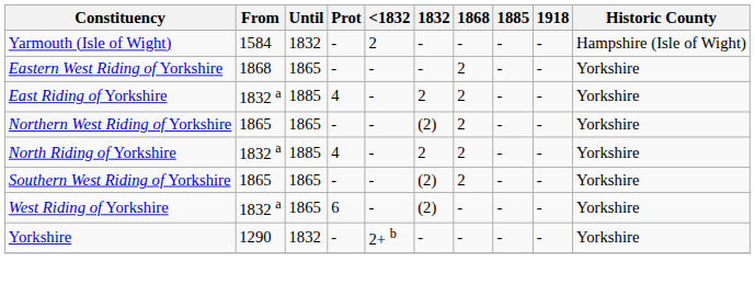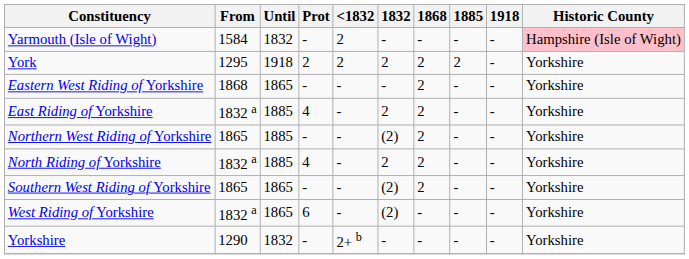Yarmouth (Isle of Wight) | Historic County: no background -> pink background
+ row: York | 1295 | 1918 | 2 | 2 | 2 | 2 | 2 | - | Yorkshire
Northern West Riding of Yorkshire | Until: 1865 -> 1885
